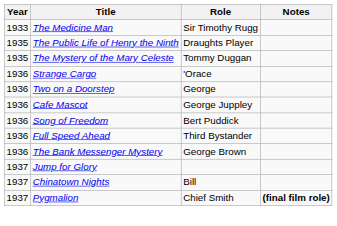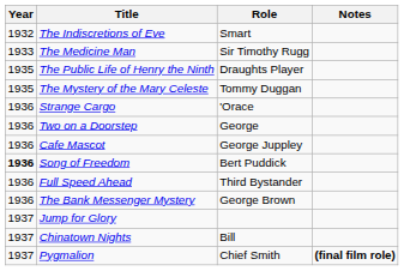+ row: 1932 | The Indiscretions of Eve | Smart
Song of Freedom | Year: normal -> bold
